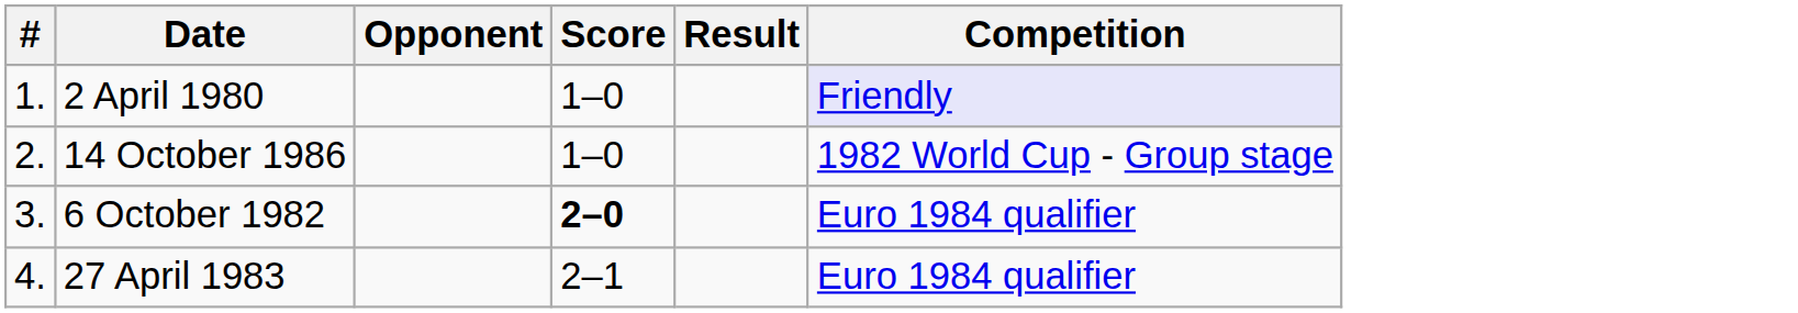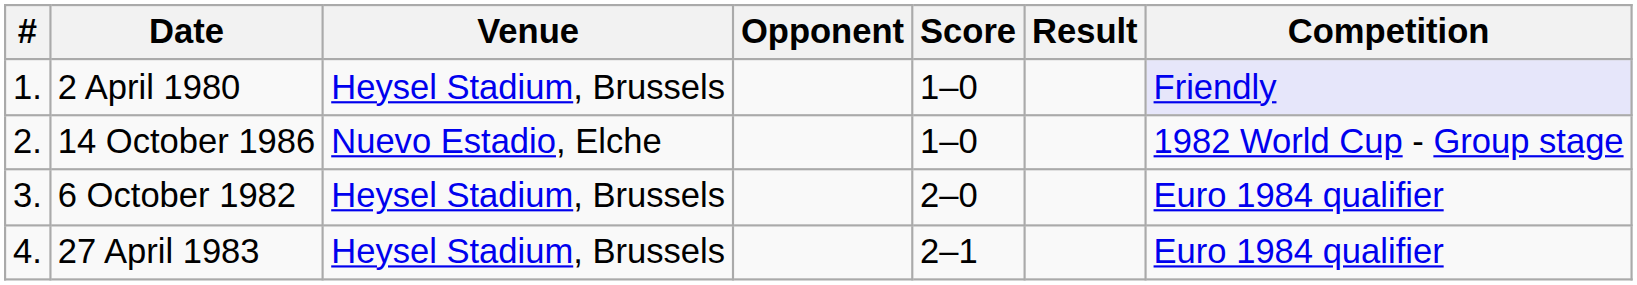+ column: Venue | Heysel Stadium, Brussels | Nuevo Estadio, Elche | Heysel Stadium, Brussels | Heysel Stadium, Brussels
6 October 1982 | Score: bold -> normal
